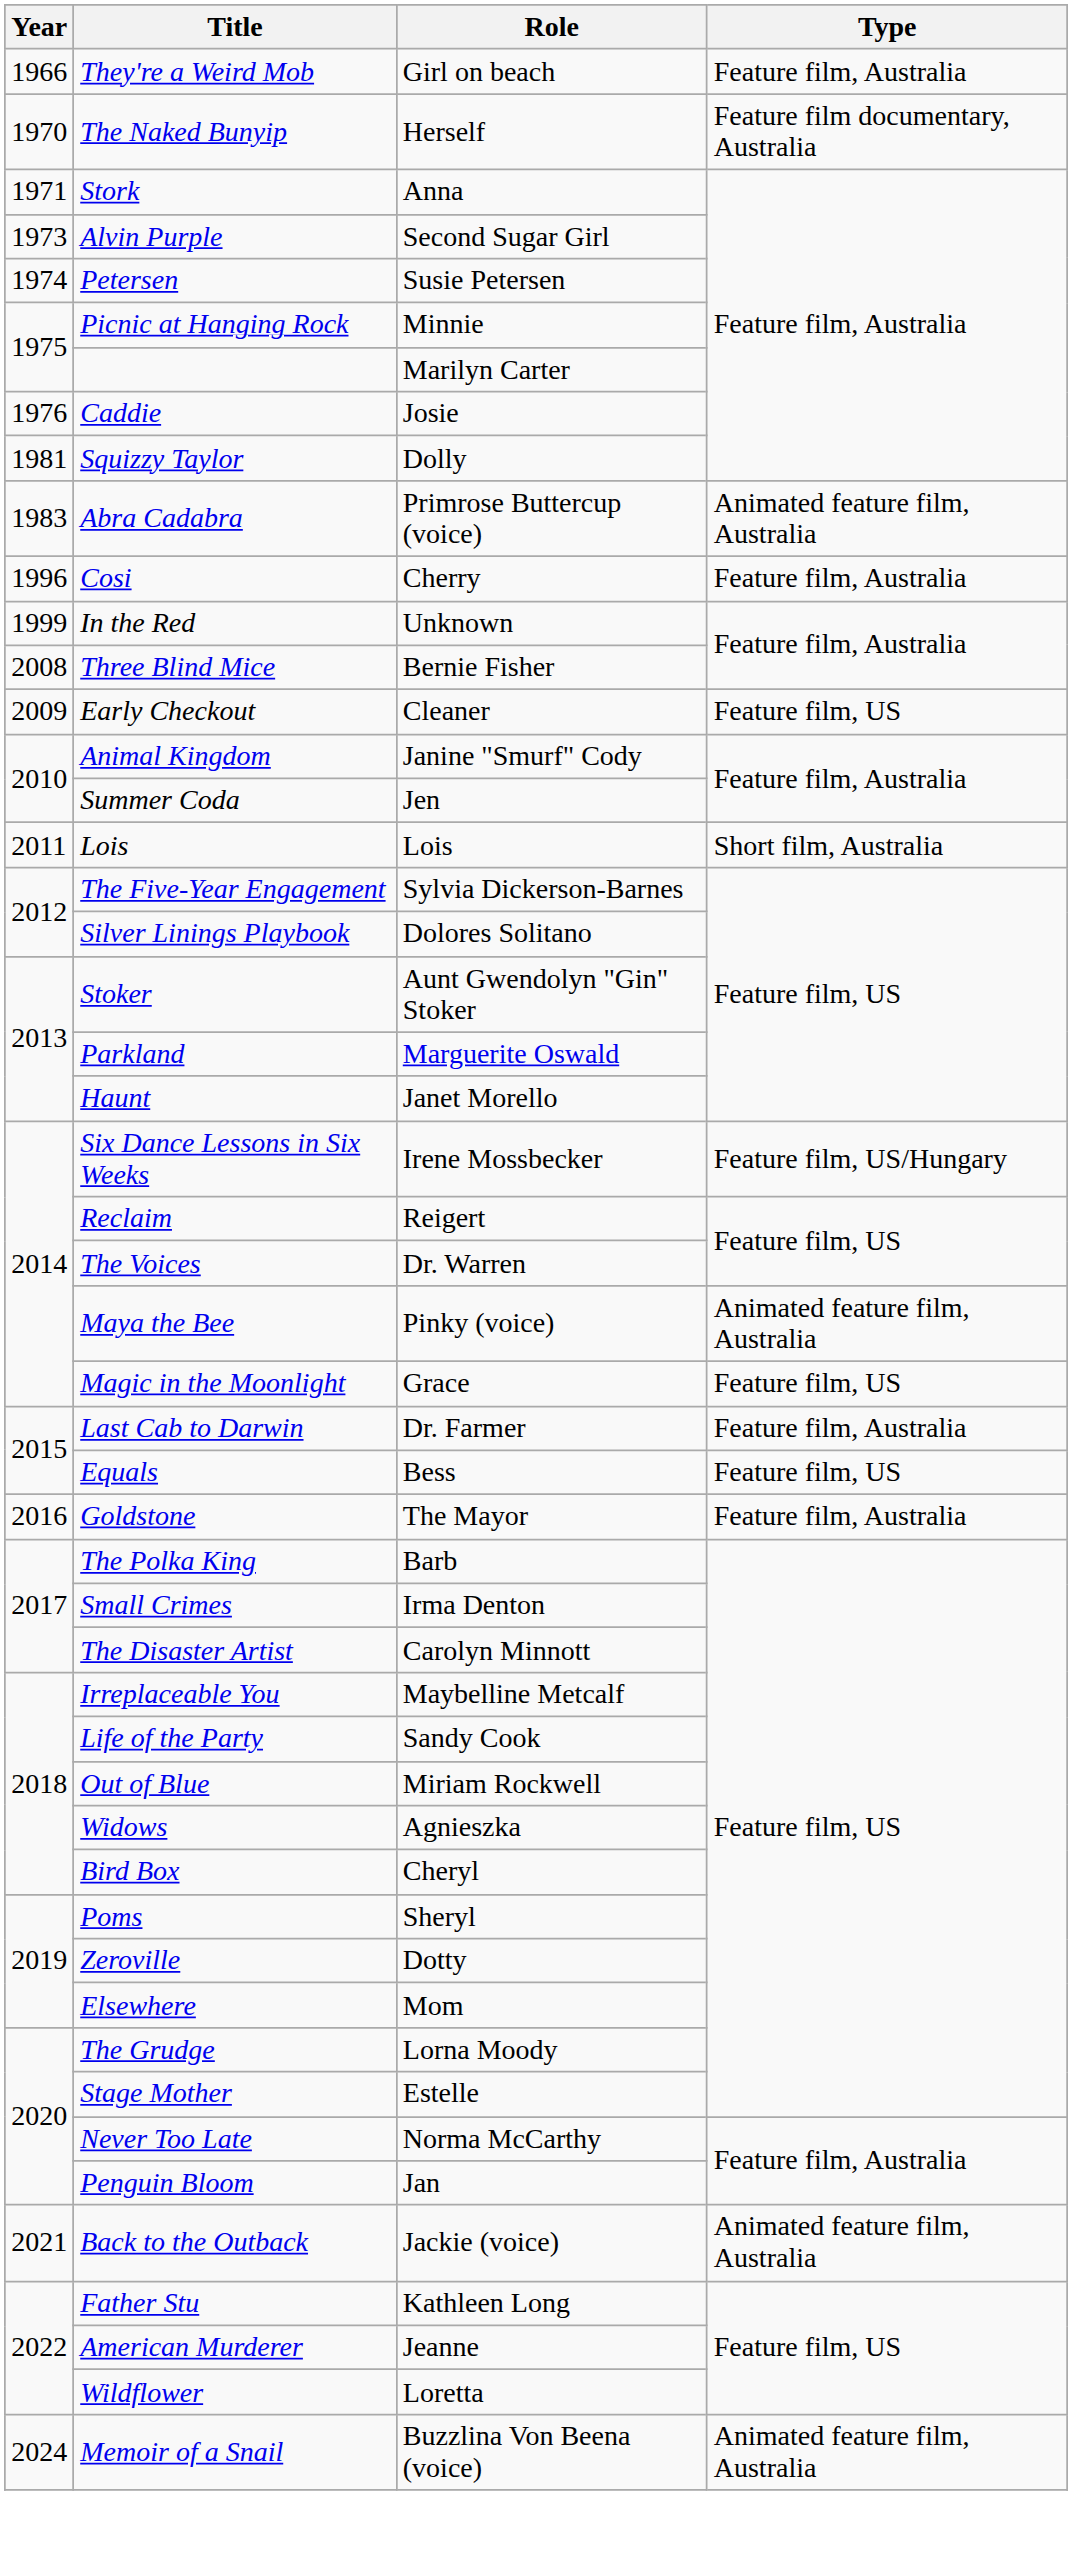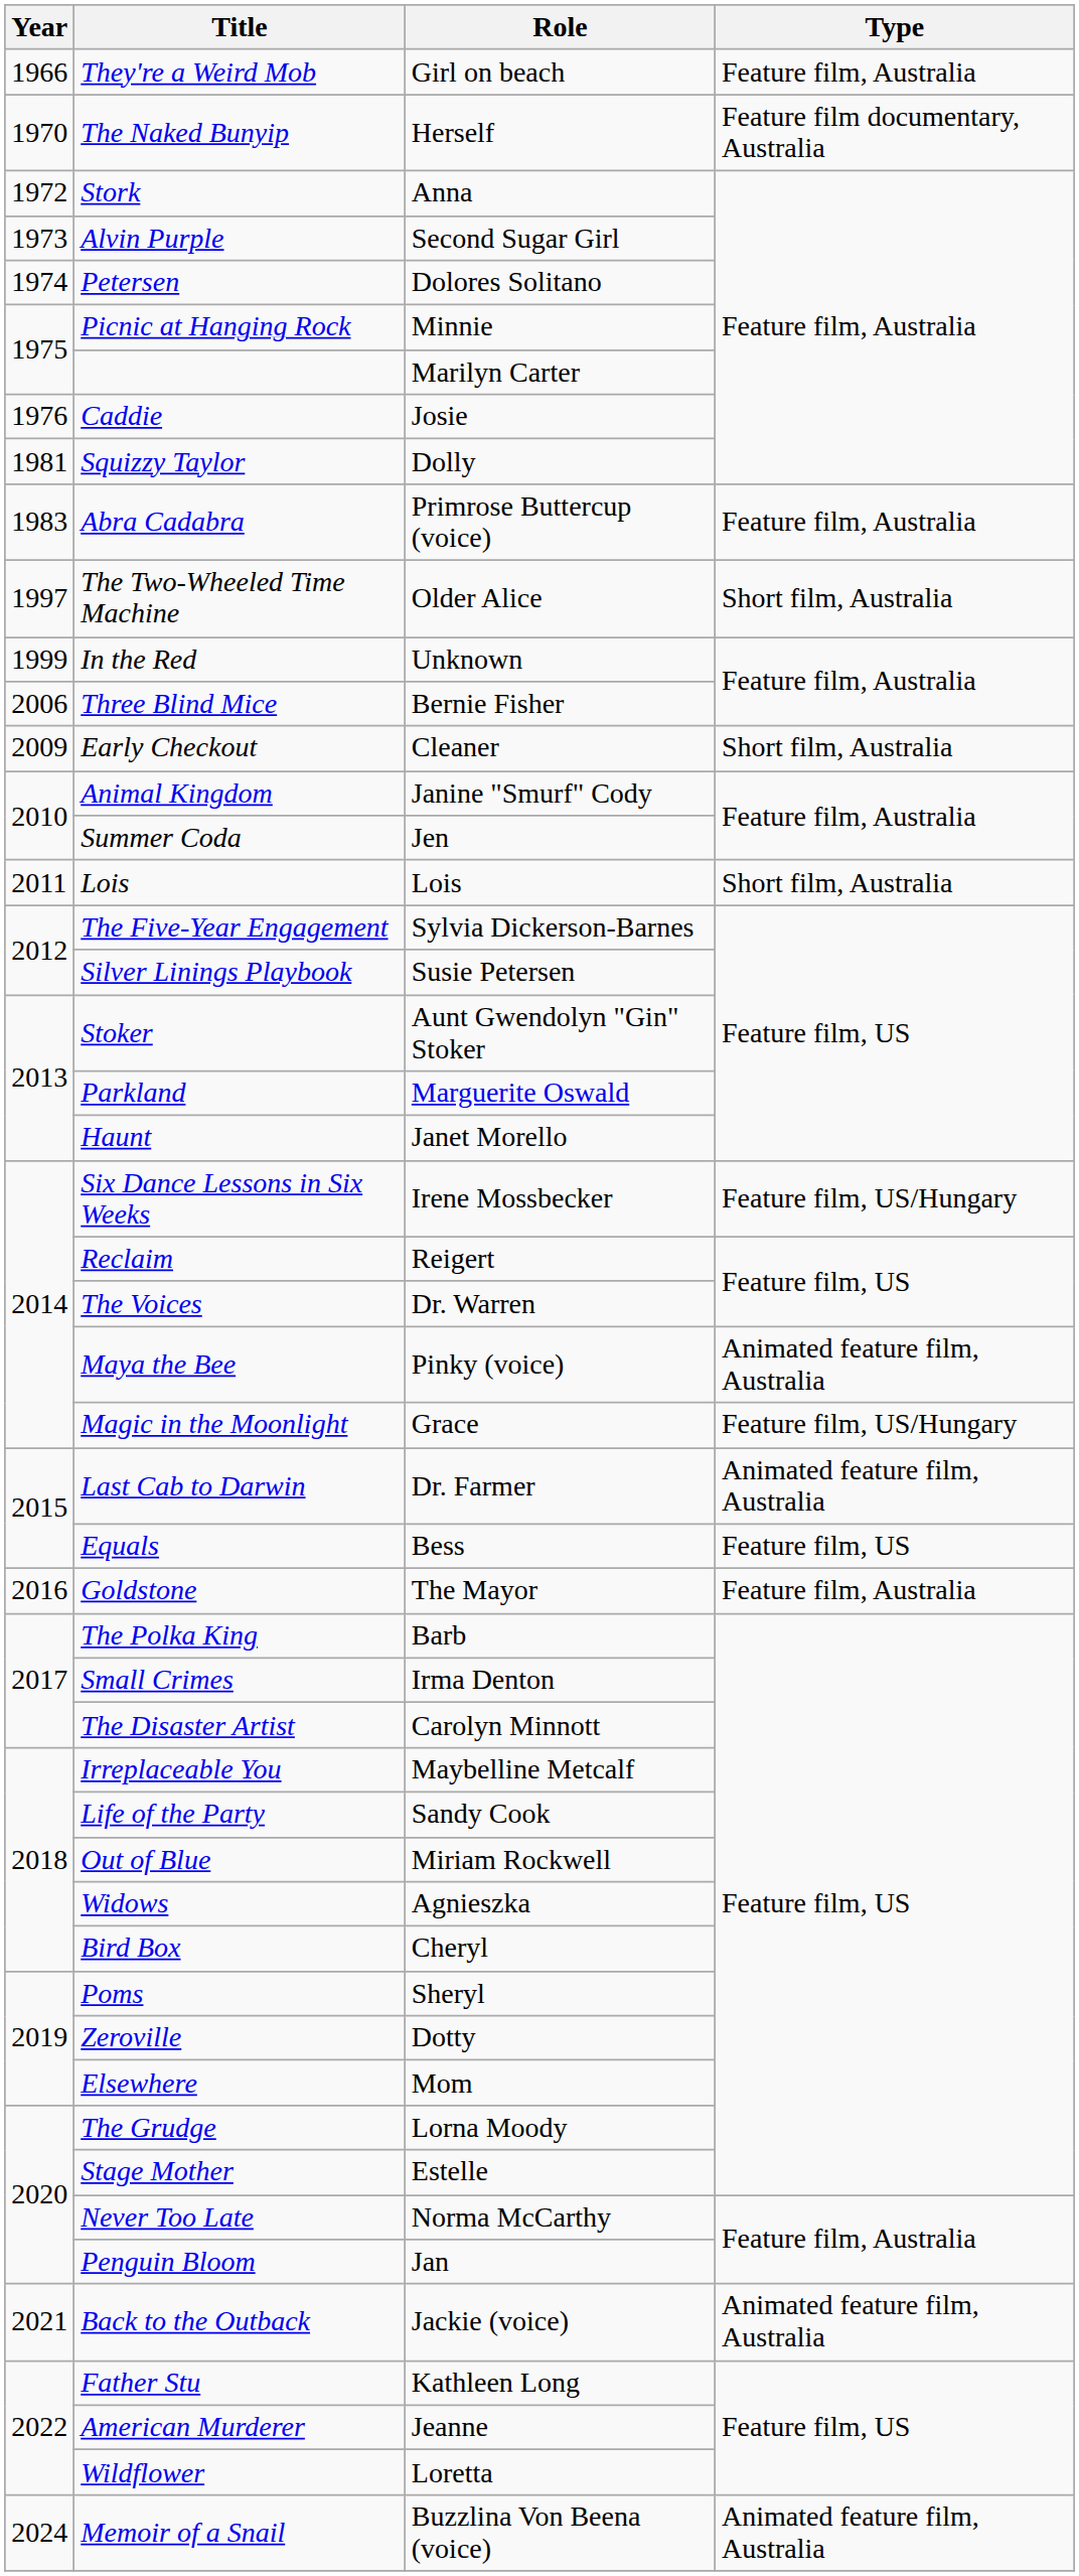Stork | Year: 1971 -> 1972
Petersen | Role: Susie Petersen -> Dolores Solitano
Abra Cadabra | Type: Animated feature film, Australia -> Feature film, Australia
- row: 1996 | Cosi | Cherry | Feature film, Australia
+ row: 1997 | The Two-Wheeled Time Machine | Older Alice | Short film, Australia
Three Blind Mice | Year: 2008 -> 2006
Early Checkout | Type: Feature film, US -> Short film, Australia
Silver Linings Playbook | Role: Dolores Solitano -> Susie Petersen
Magic in the Moonlight | Type: Feature film, US -> Feature film, US/Hungary
Last Cab to Darwin | Type: Feature film, Australia -> Animated feature film, Australia
